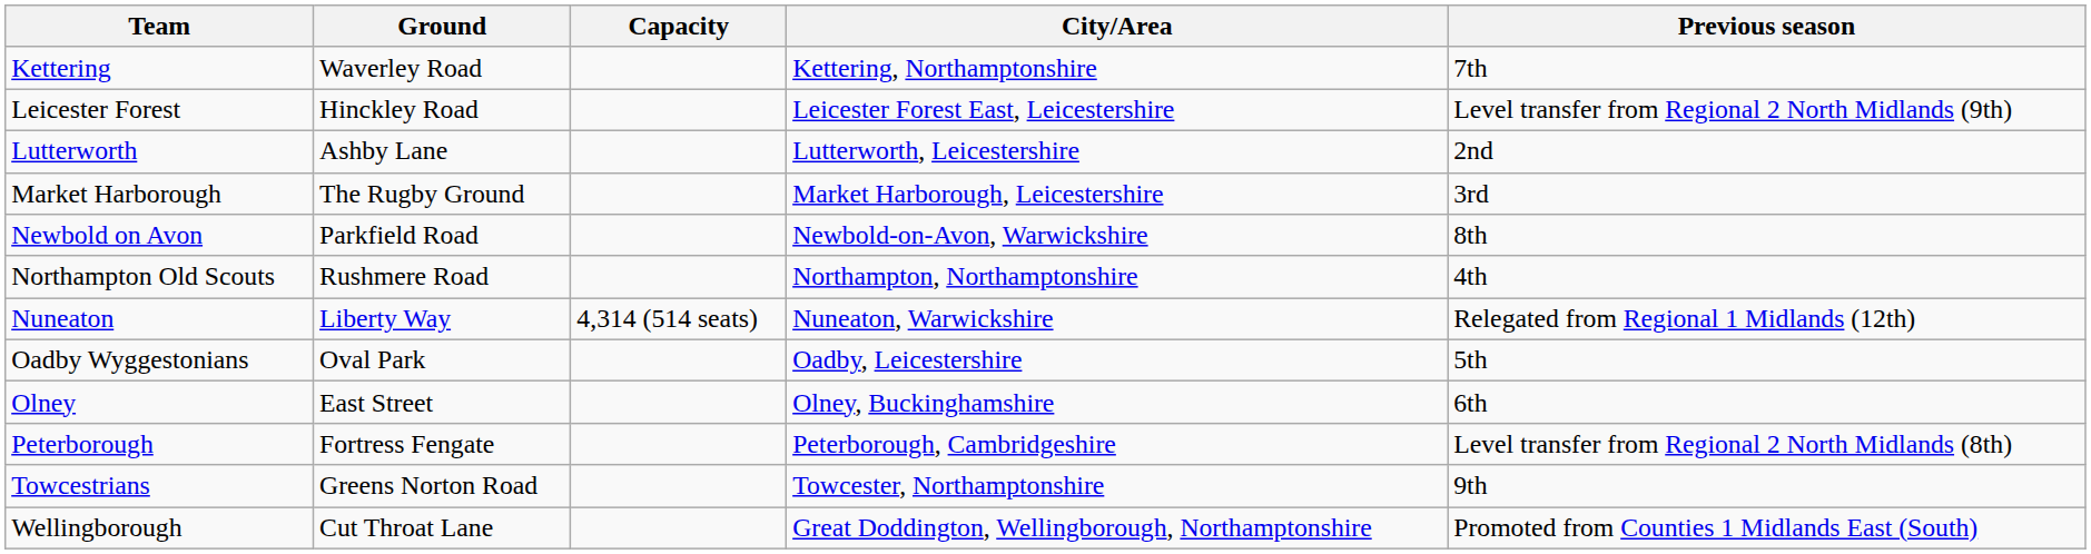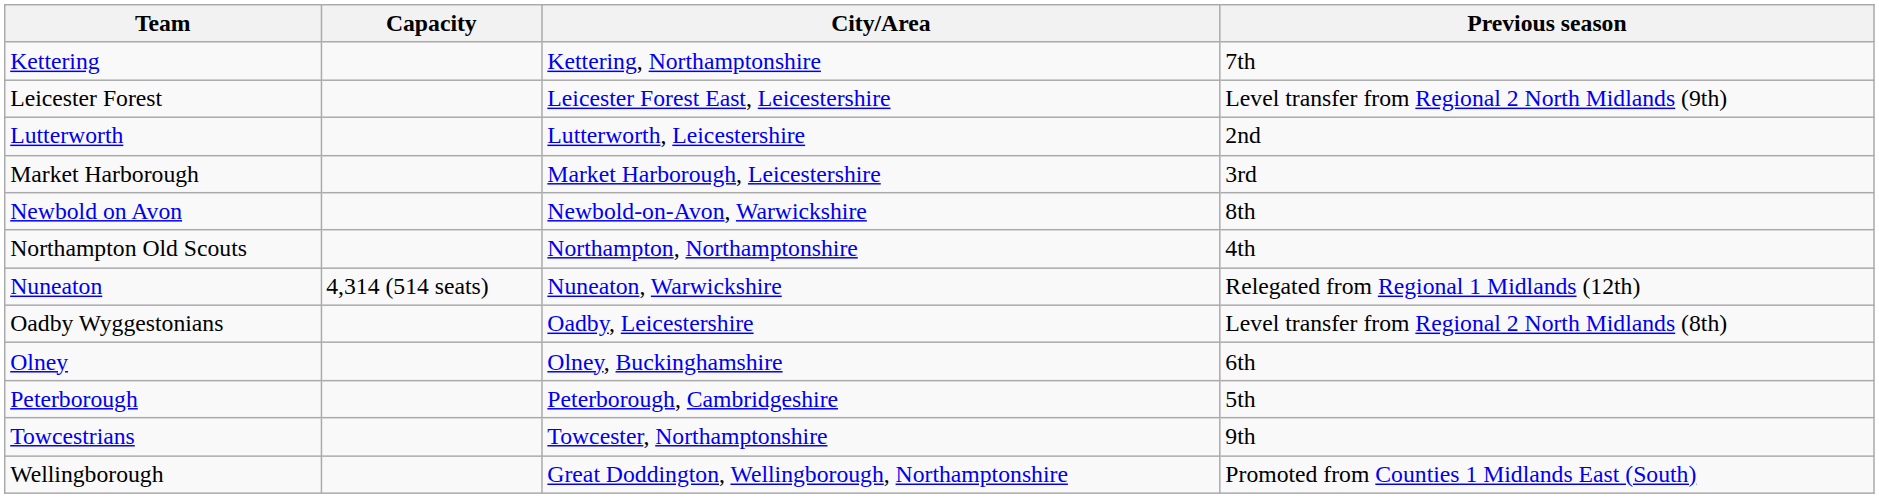- column: Ground | Waverley Road | Hinckley Road | Ashby Lane | The Rugby Ground | Parkfield Road | Rushmere Road | Liberty Way | Oval Park | East Street | Fortress Fengate | Greens Norton Road | Cut Throat Lane
Oadby Wyggestonians | Previous season: 5th -> Level transfer from Regional 2 North Midlands (8th)
Peterborough | Previous season: Level transfer from Regional 2 North Midlands (8th) -> 5th
